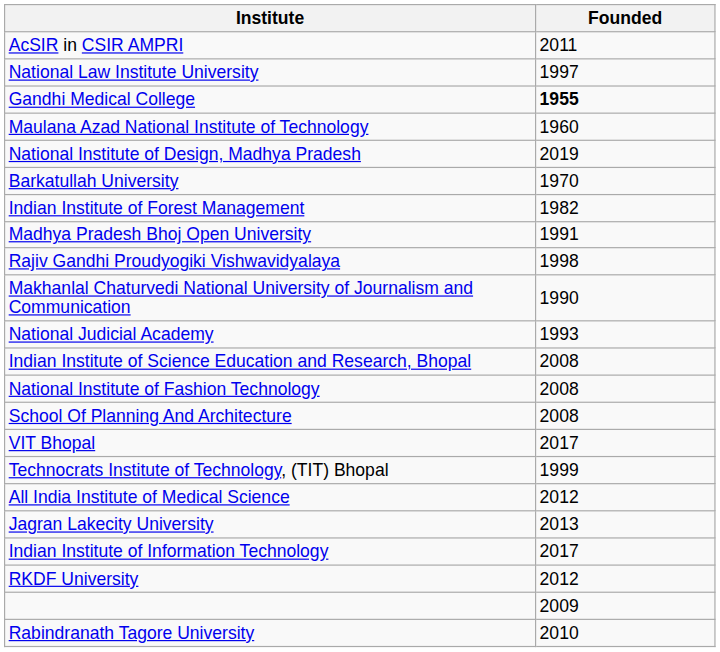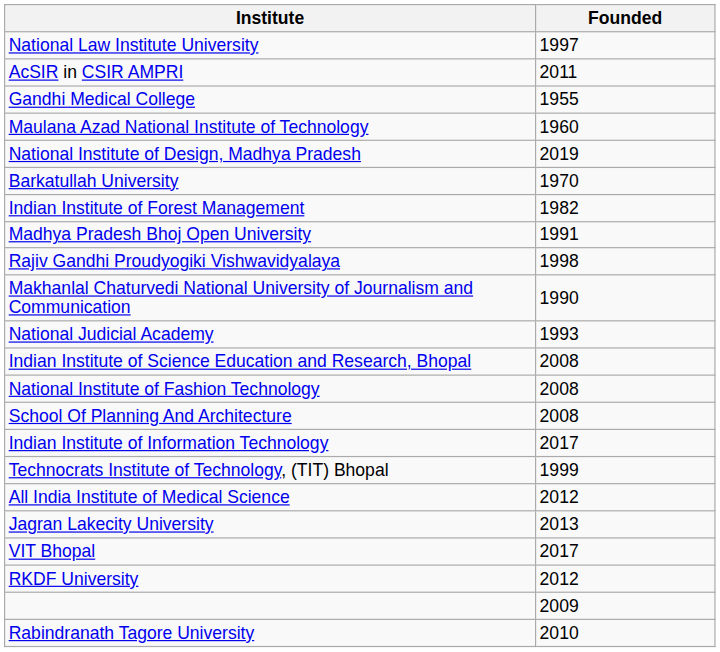rows swapped: National Law Institute University <-> AcSIR in CSIR AMPRI
Gandhi Medical College | Founded: bold -> normal
rows swapped: VIT Bhopal <-> Indian Institute of Information Technology
